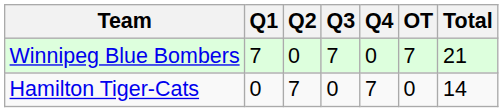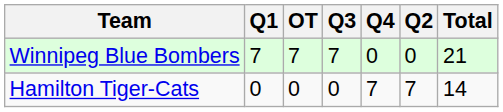columns swapped: Q2 <-> OT
